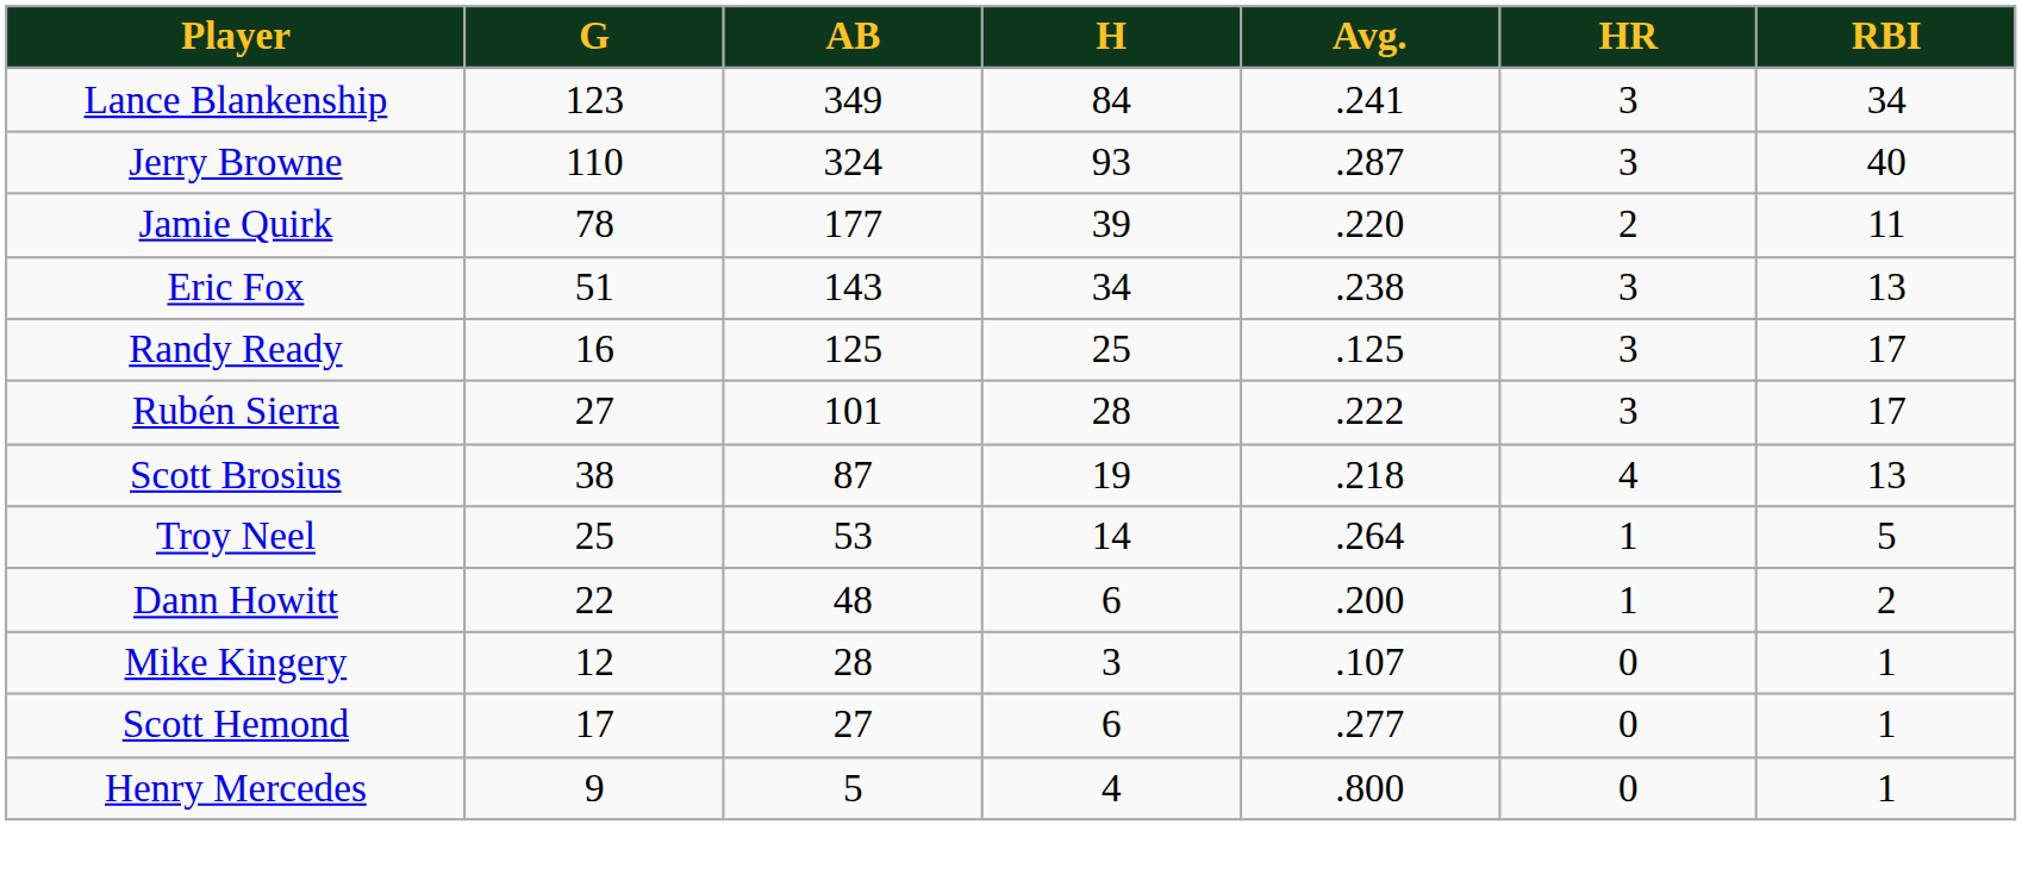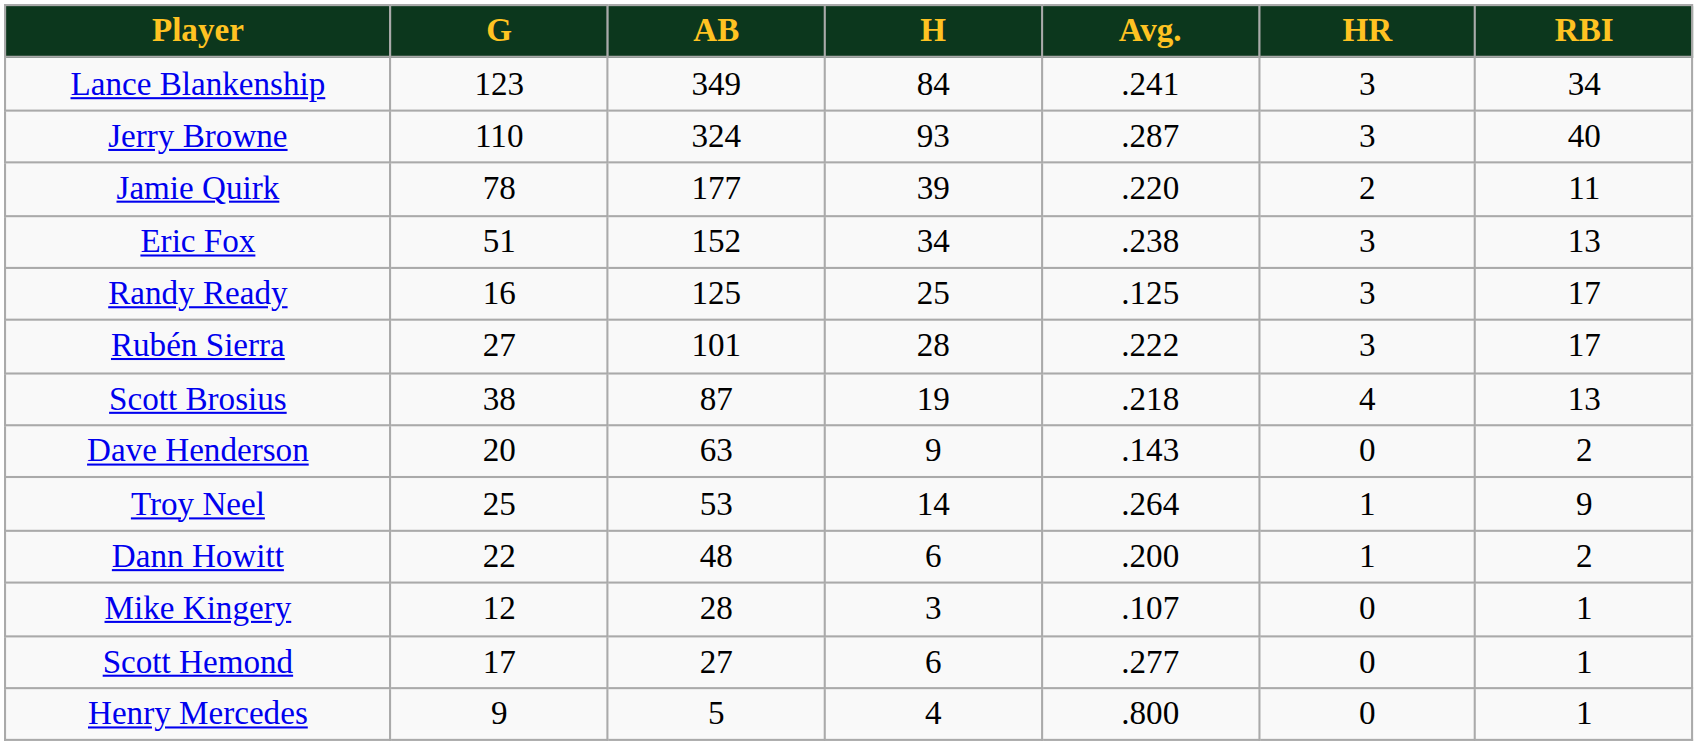Eric Fox | AB: 143 -> 152
+ row: Dave Henderson | 20 | 63 | 9 | .143 | 0 | 2
Troy Neel | RBI: 5 -> 9
